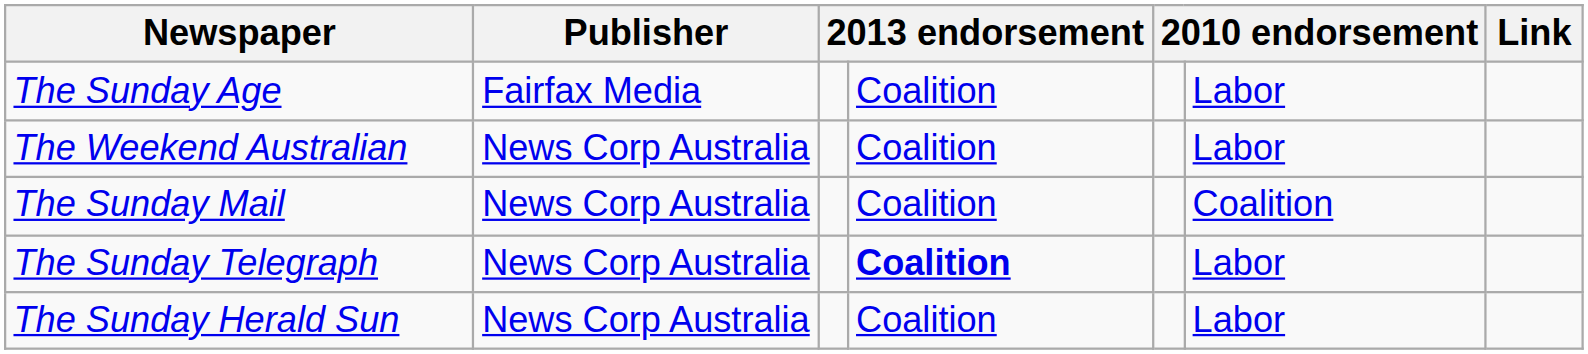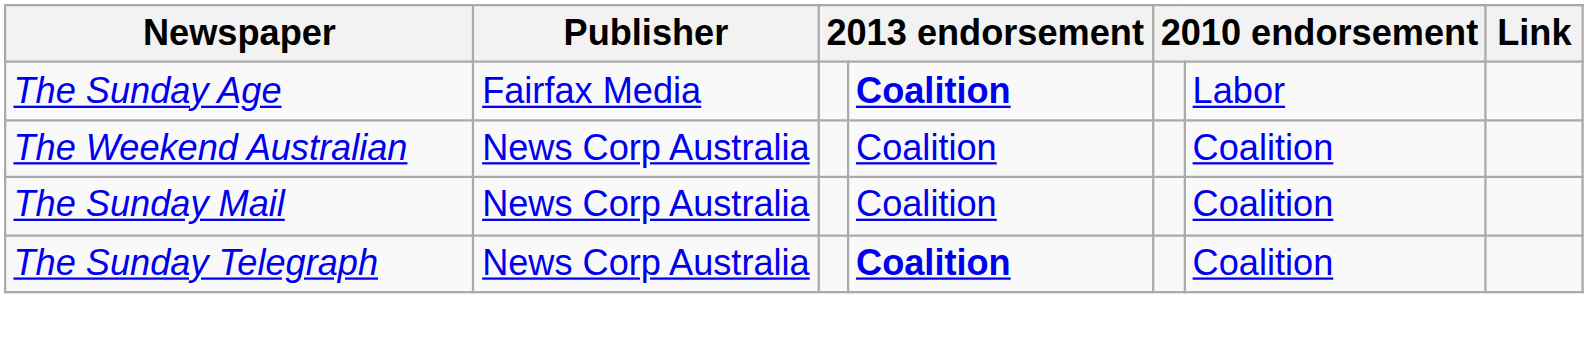The Sunday Age | column 4: normal -> bold
The Weekend Australian | column 6: Labor -> Coalition
The Sunday Telegraph | column 6: Labor -> Coalition
- row: The Sunday Herald Sun | News Corp Australia | Coalition | Labor
